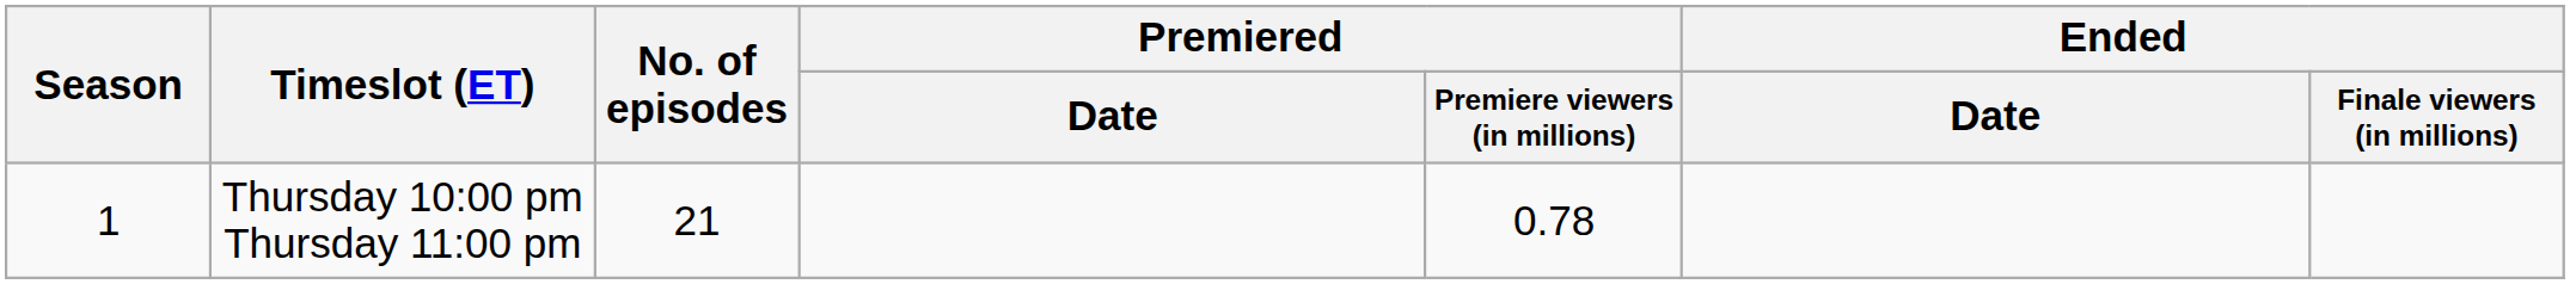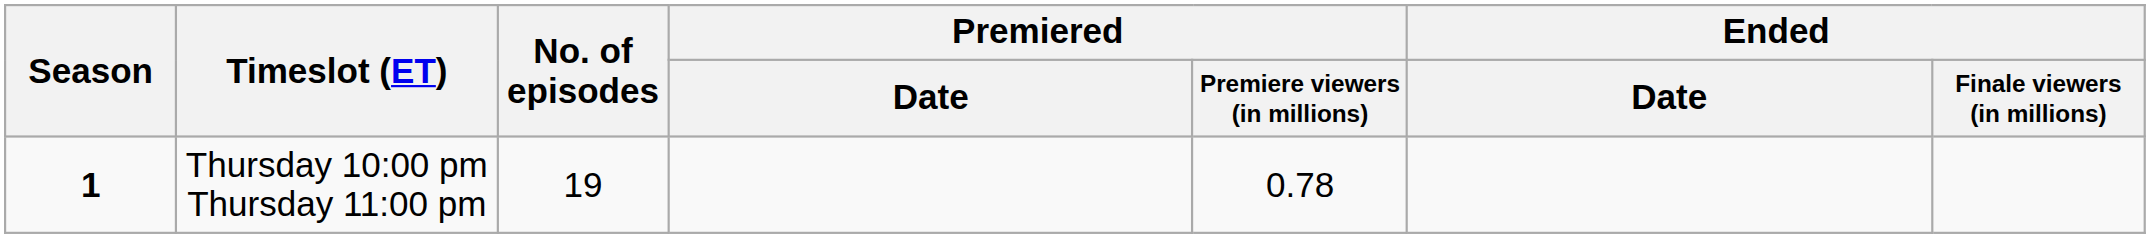Thursday 10:00 pm Thursday 11:00 pm | Season: normal -> bold
Thursday 10:00 pm Thursday 11:00 pm | No. of episodes: 21 -> 19
